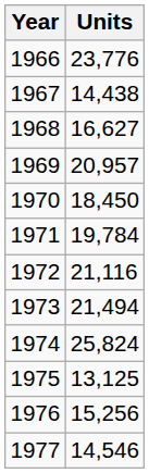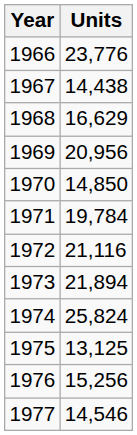1968 | Units: 16,627 -> 16,629
1969 | Units: 20,957 -> 20,956
1970 | Units: 18,450 -> 14,850
1973 | Units: 21,494 -> 21,894
